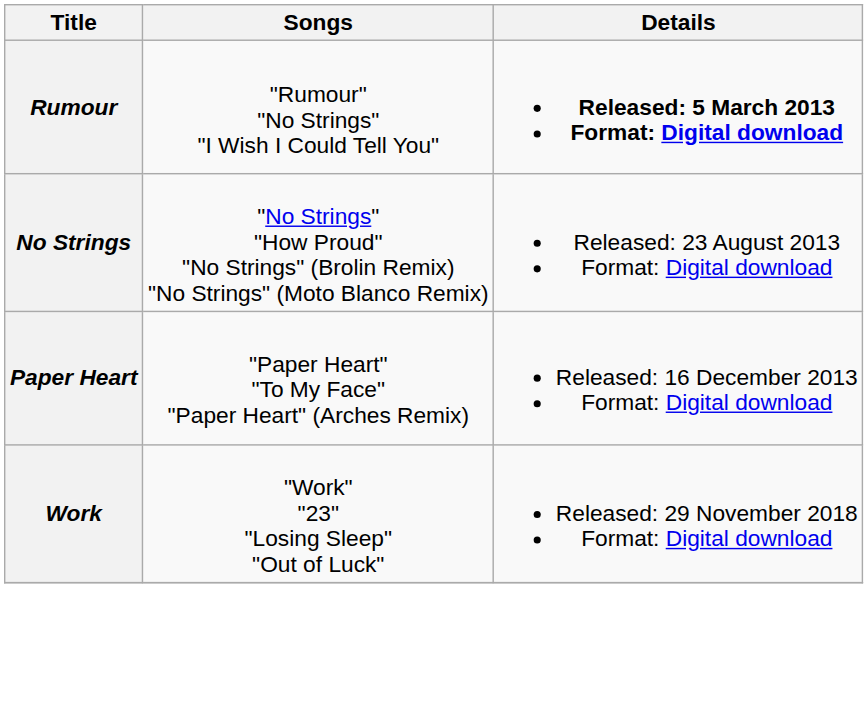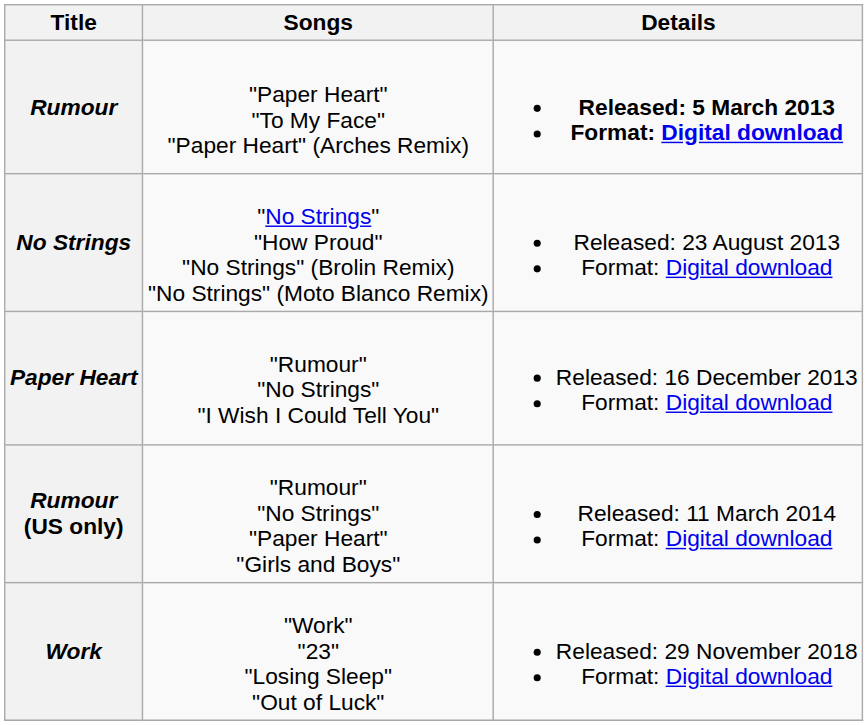Rumour | Songs: "Rumour" "No Strings" "I Wish I Could Tell You" -> "Paper Heart" "To My Face" "Paper Heart" (Arches Remix)
Paper Heart | Songs: "Paper Heart" "To My Face" "Paper Heart" (Arches Remix) -> "Rumour" "No Strings" "I Wish I Could Tell You"
+ row: Rumour (US only) | "Rumour" "No Strings" "Paper Heart" "Girls and Boys" | Released: 11 March 2014 Format: Digital download
